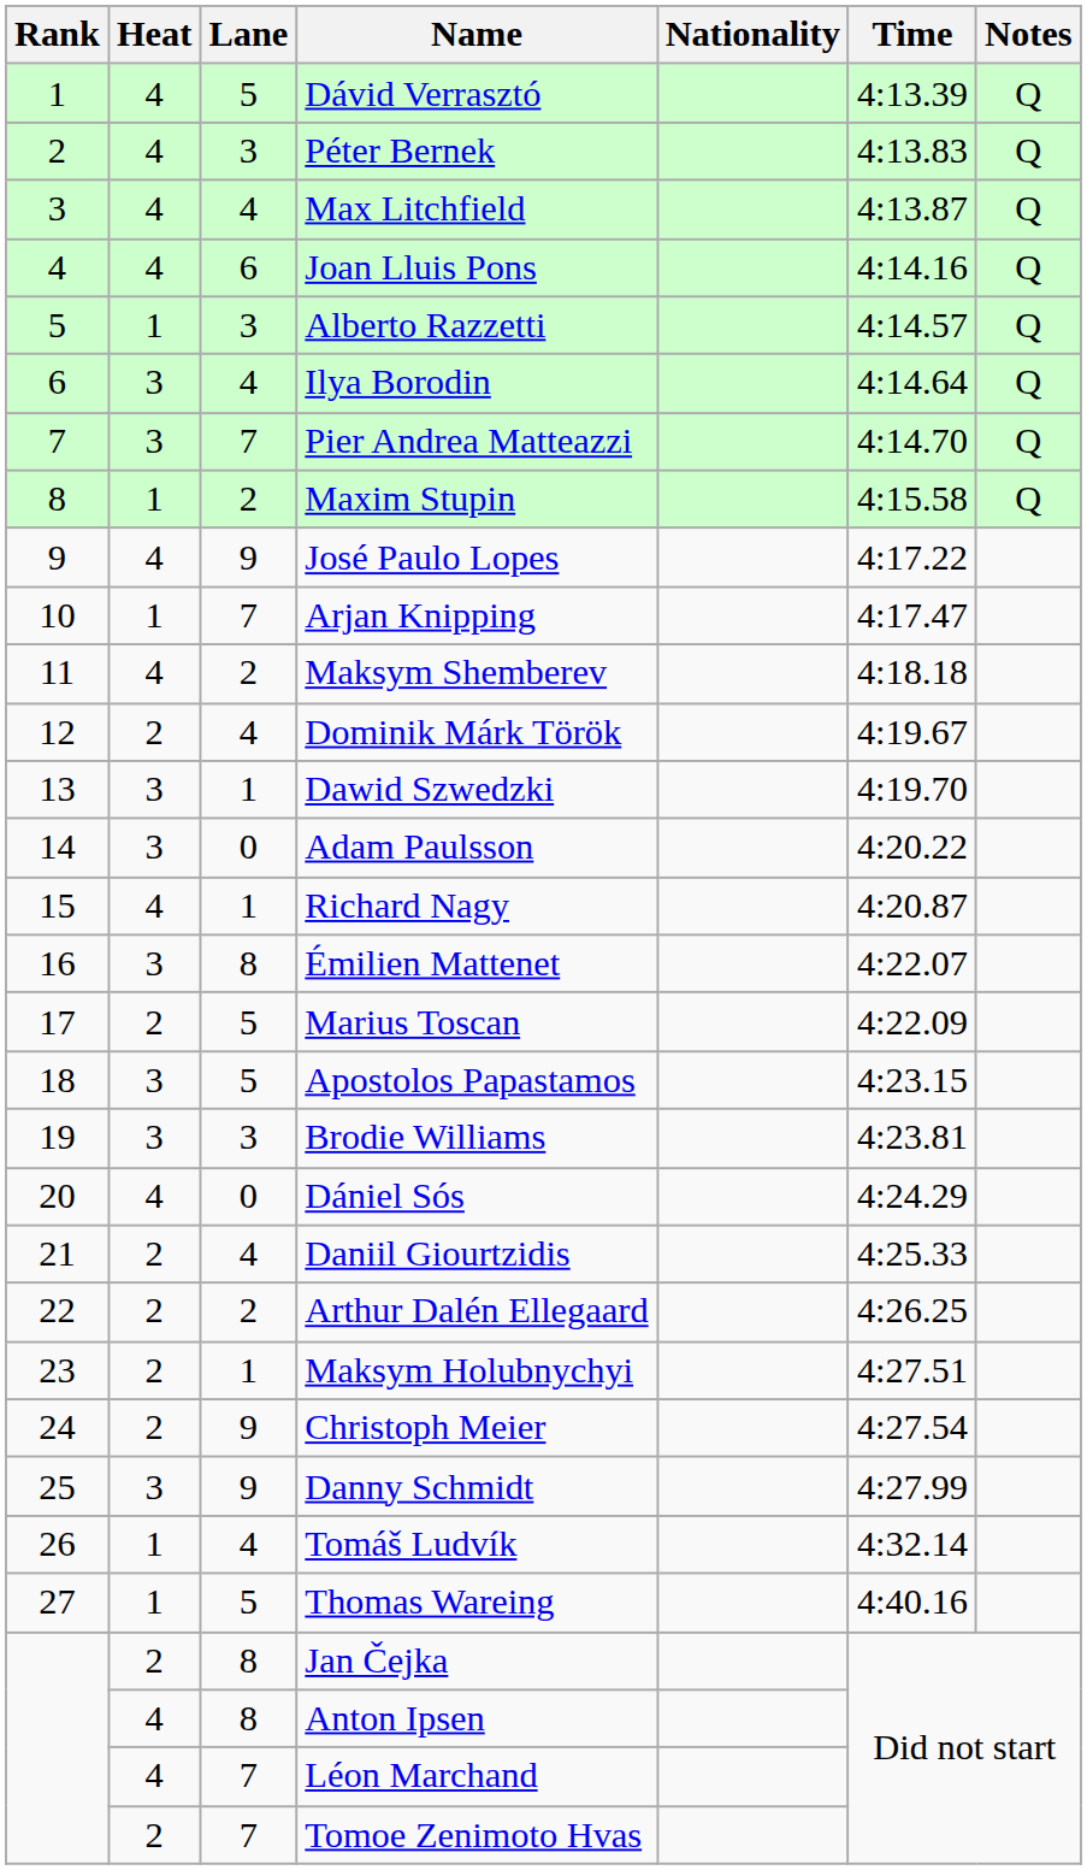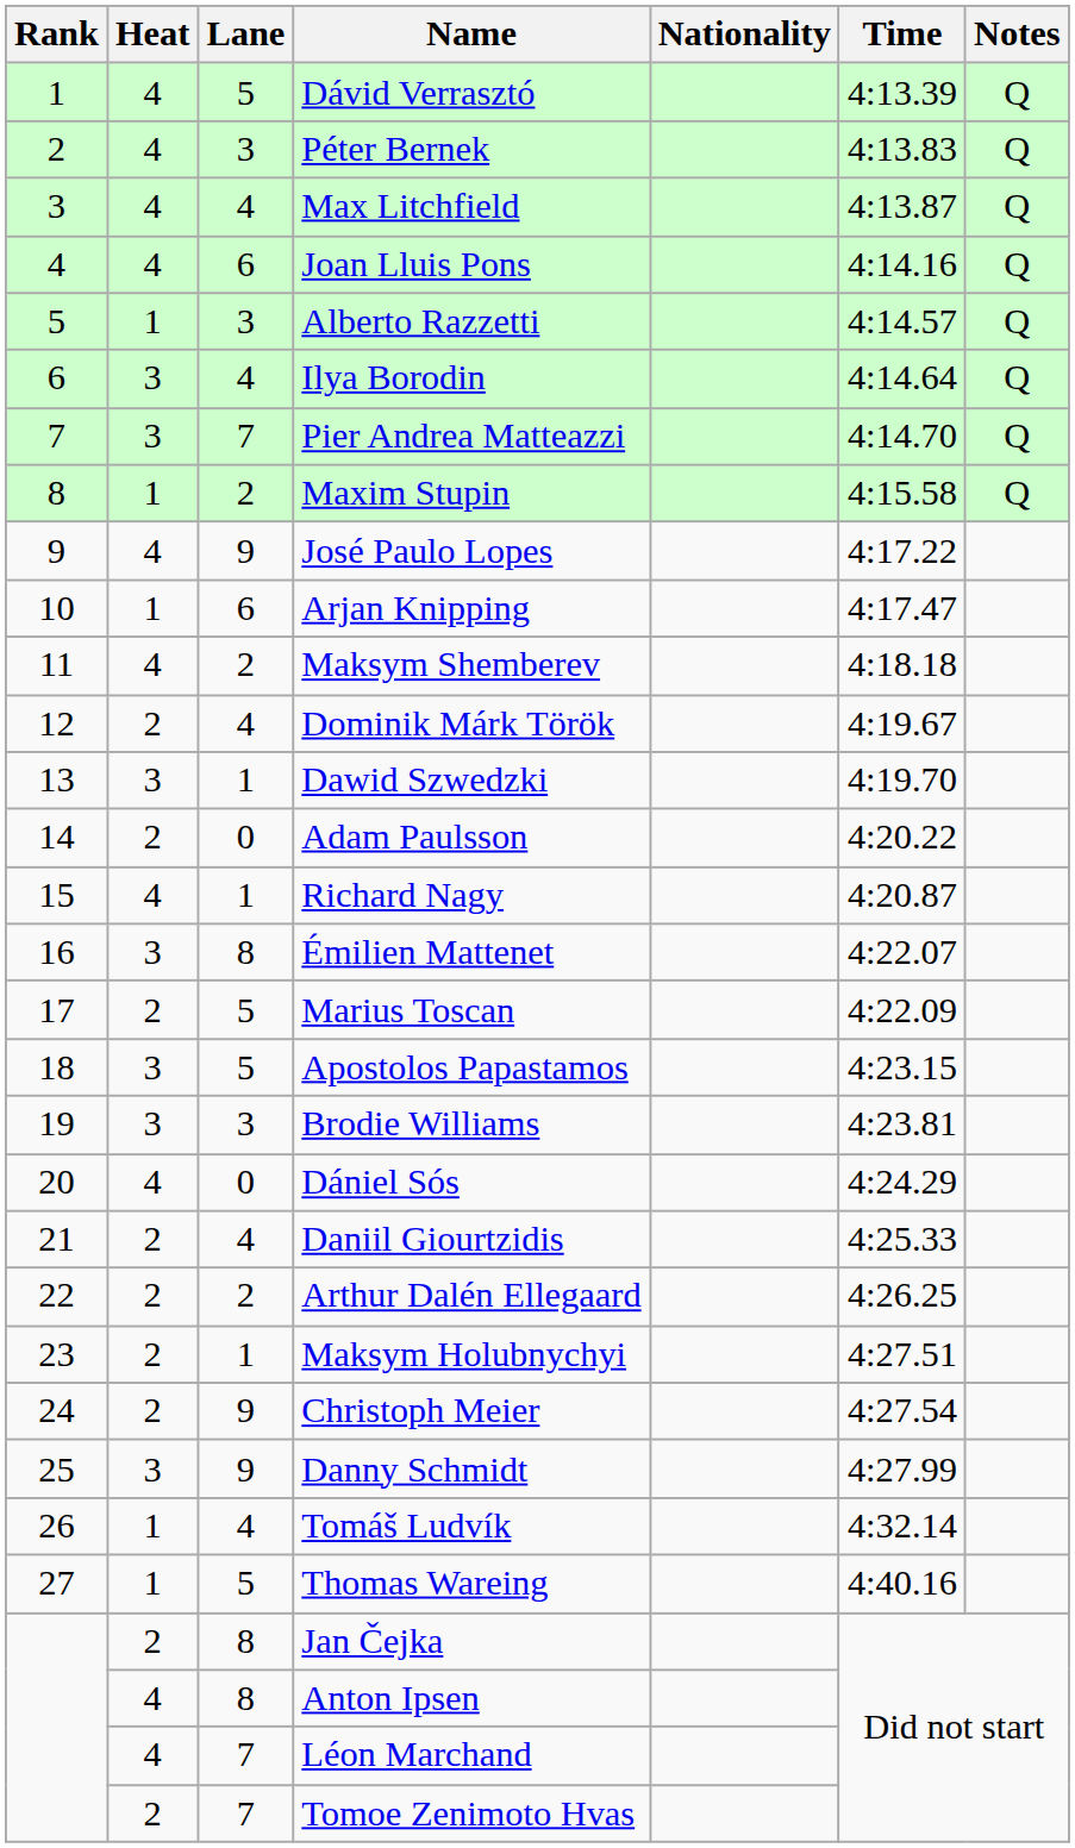Arjan Knipping | Lane: 7 -> 6
Adam Paulsson | Heat: 3 -> 2
